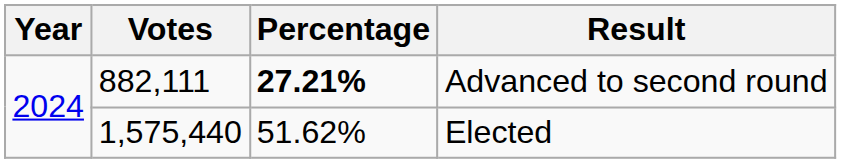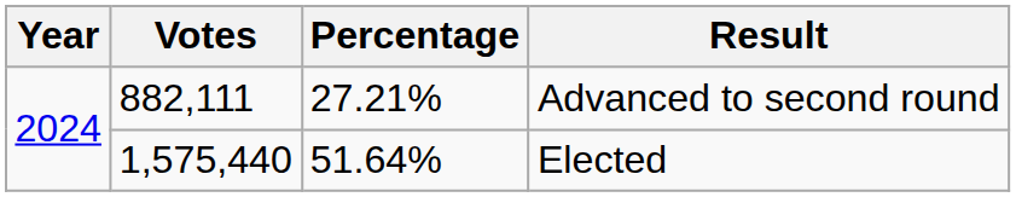Advanced to second round | Percentage: bold -> normal
Elected | Percentage: 51.62% -> 51.64%
